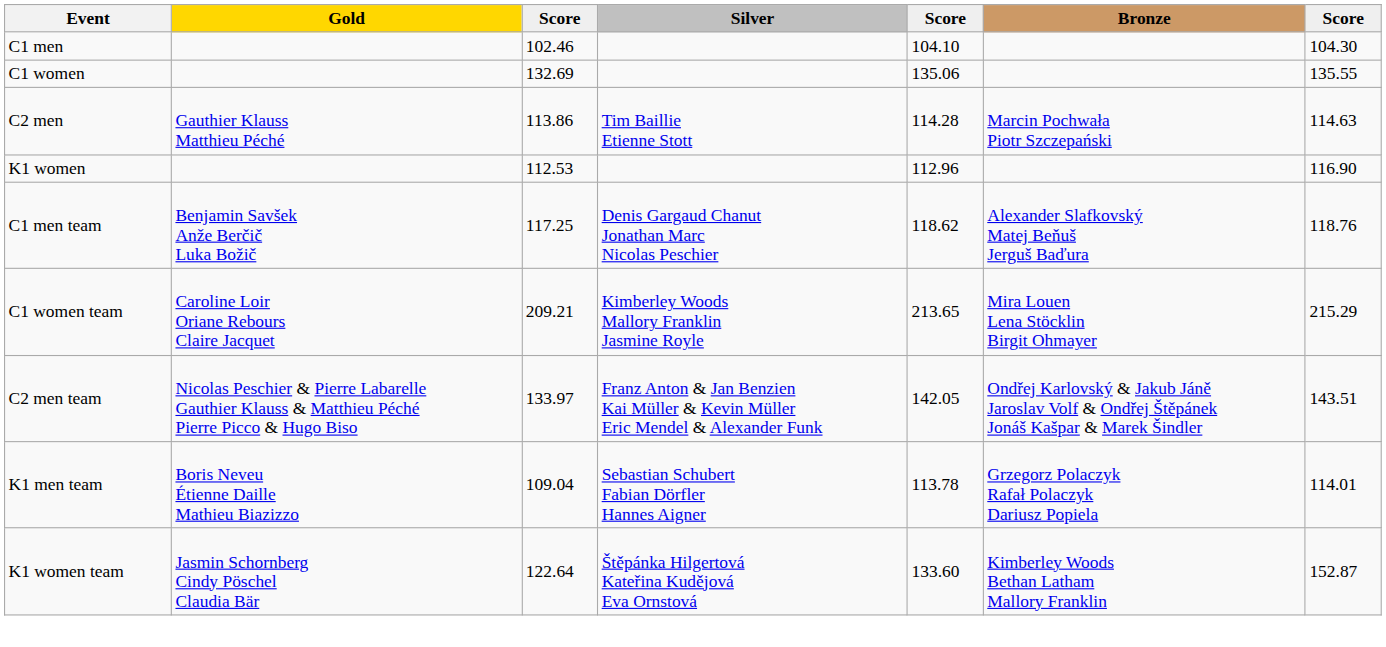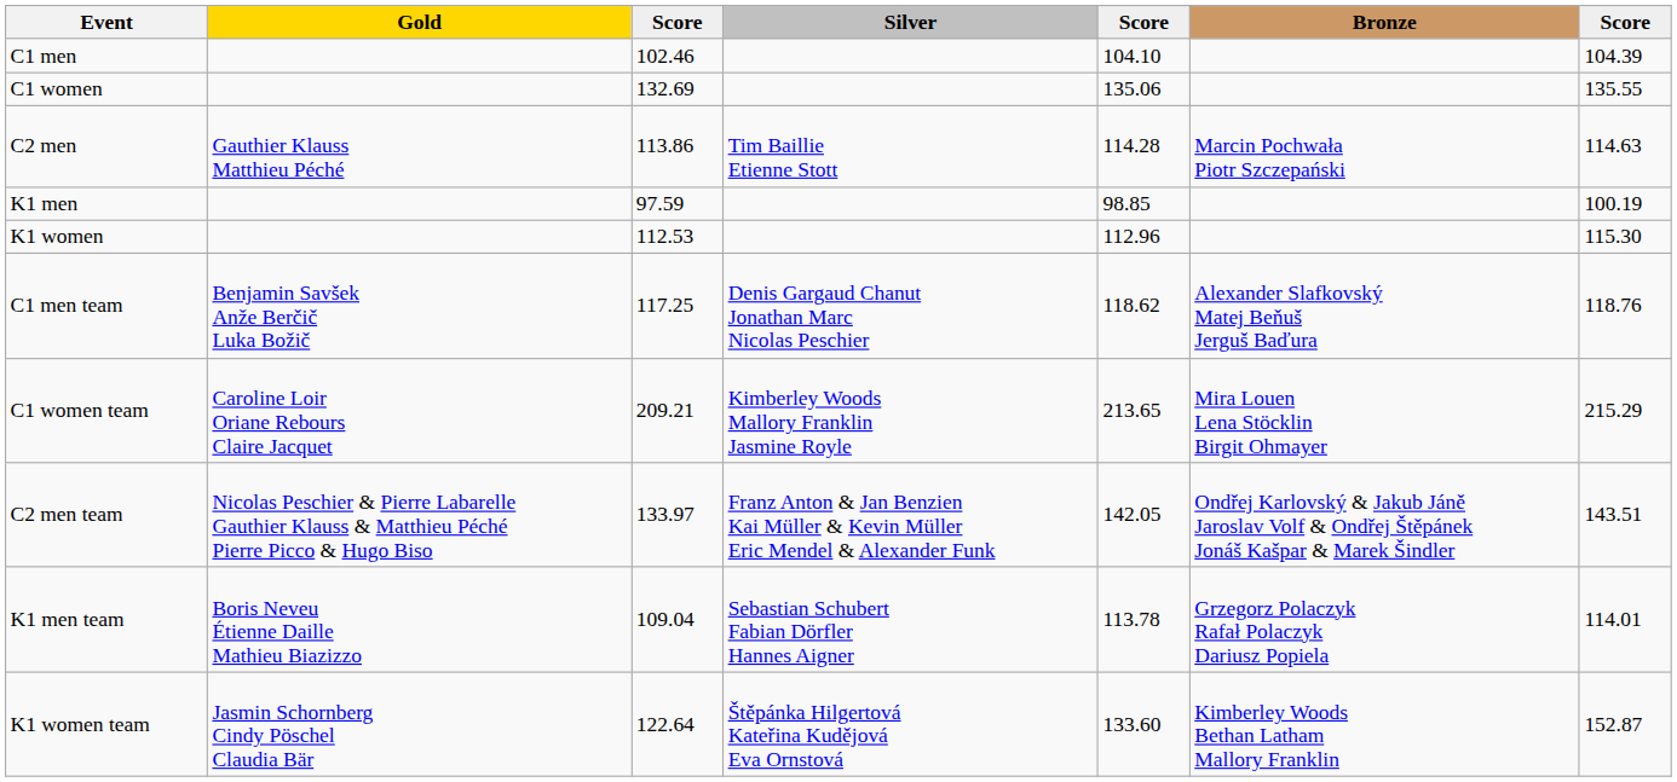C1 men | column 7: 104.30 -> 104.39
+ row: K1 men | 97.59 | 98.85 | 100.19
K1 women | column 7: 116.90 -> 115.30
